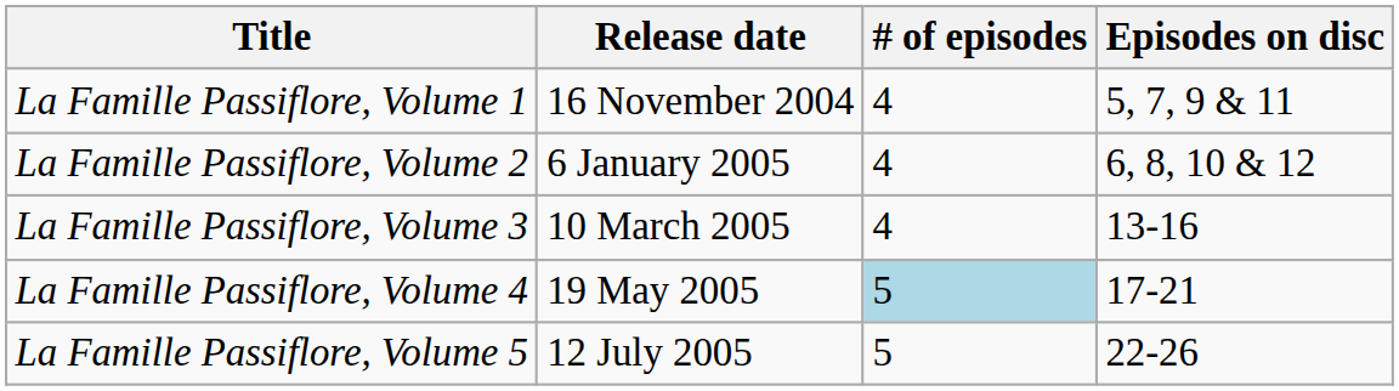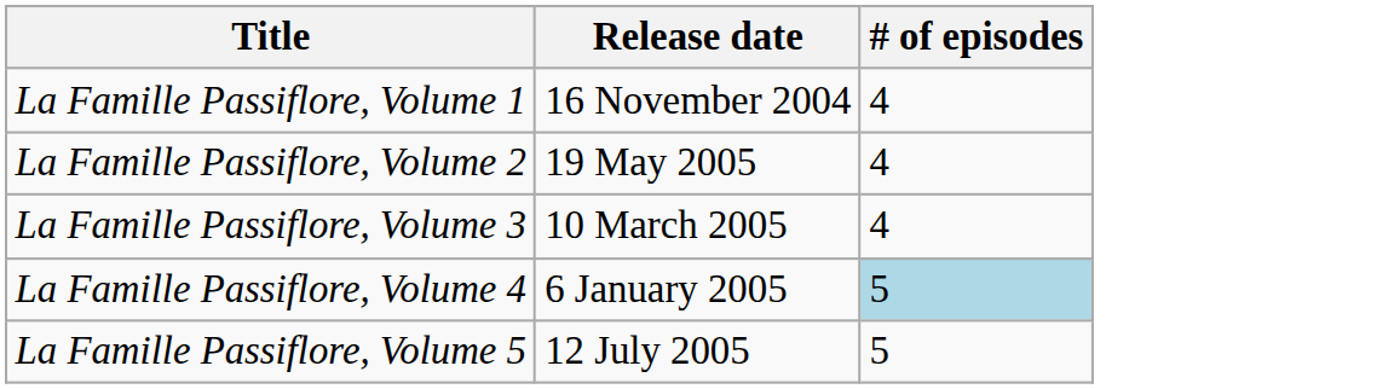- column: Episodes on disc | 5, 7, 9 & 11 | 6, 8, 10 & 12 | 13-16 | 17-21 | 22-26
La Famille Passiflore, Volume 2 | Release date: 6 January 2005 -> 19 May 2005
La Famille Passiflore, Volume 4 | Release date: 19 May 2005 -> 6 January 2005
